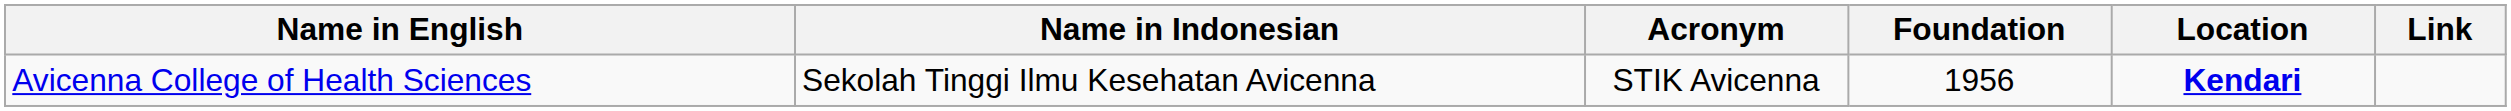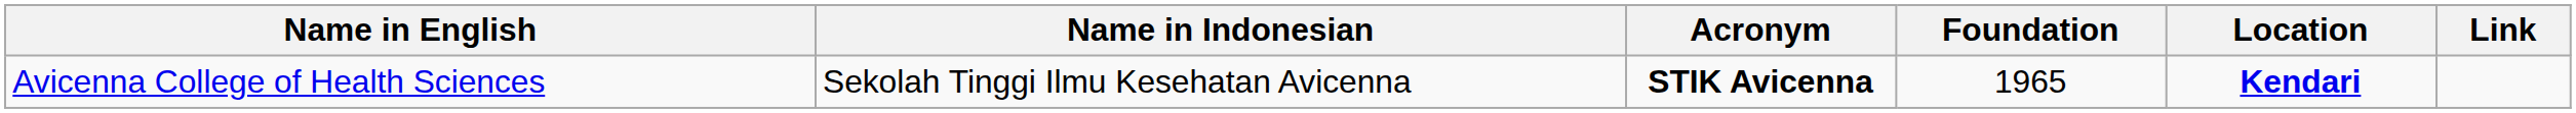Avicenna College of Health Sciences | Acronym: normal -> bold
Avicenna College of Health Sciences | Foundation: 1956 -> 1965
